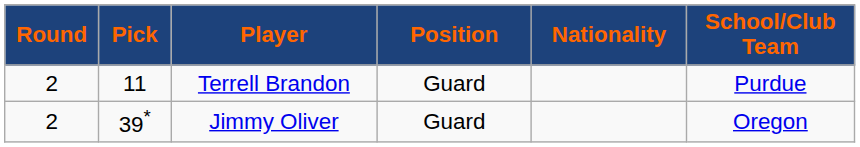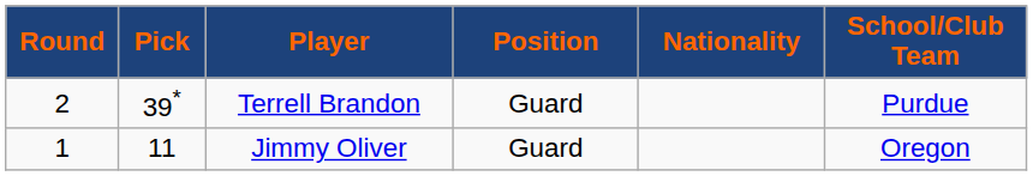Terrell Brandon | Pick: 11 -> 39*
Jimmy Oliver | Round: 2 -> 1
Jimmy Oliver | Pick: 39* -> 11
